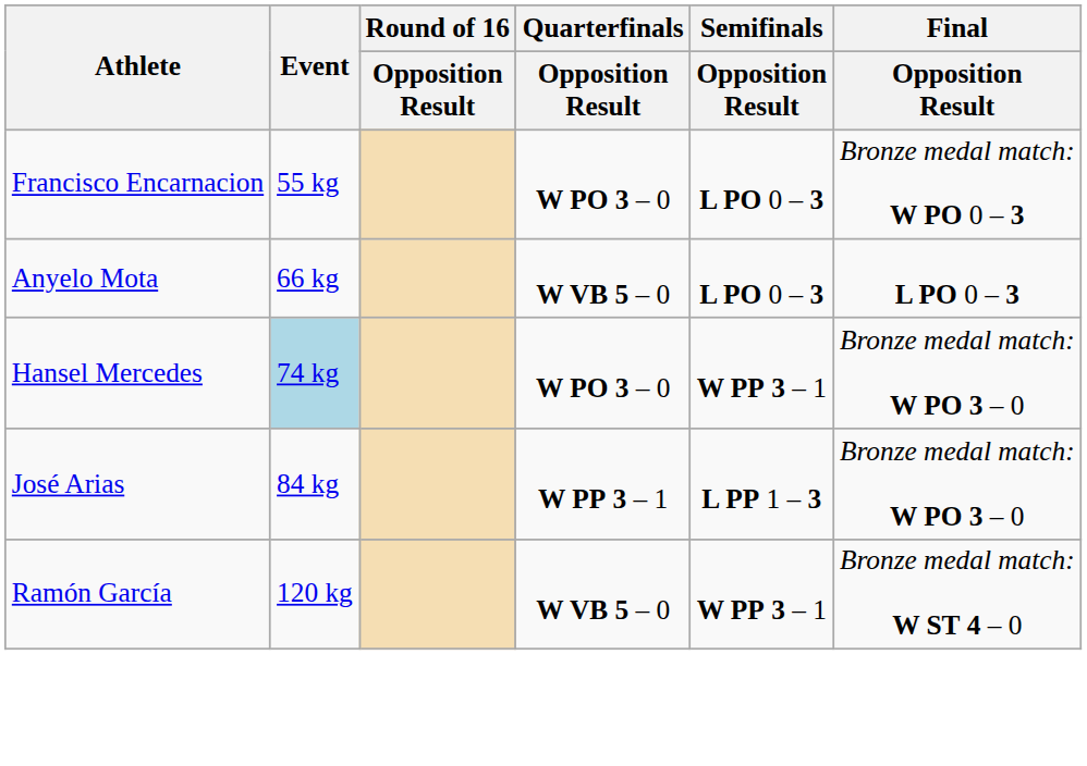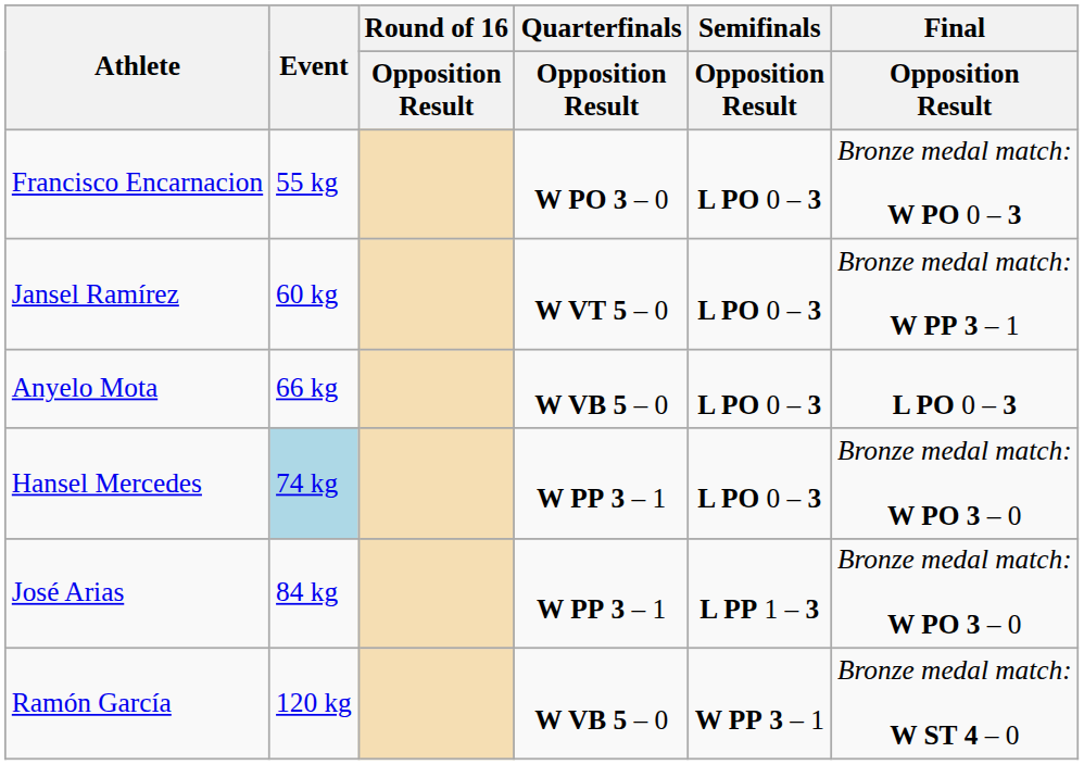+ row: Jansel Ramírez | 60 kg | W VT 5 – 0 | L PO 0 – 3 | Bronze medal match: W PP 3 – 1
Hansel Mercedes | Quarterfinals / Opposition Result: W PO 3 – 0 -> W PP 3 – 1
Hansel Mercedes | Semifinals / Opposition Result: W PP 3 – 1 -> L PO 0 – 3
